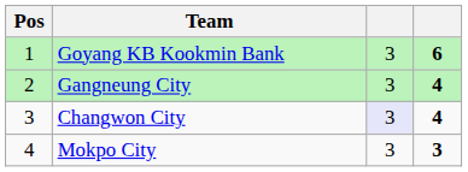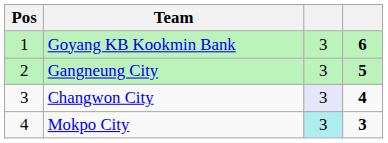Gangneung City | column 4: 4 -> 5
Mokpo City | column 3: no background -> paleturquoise background
